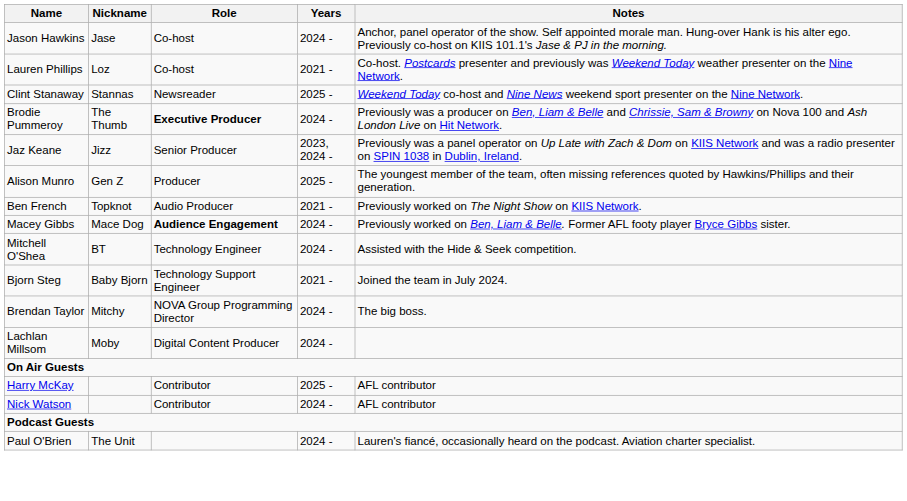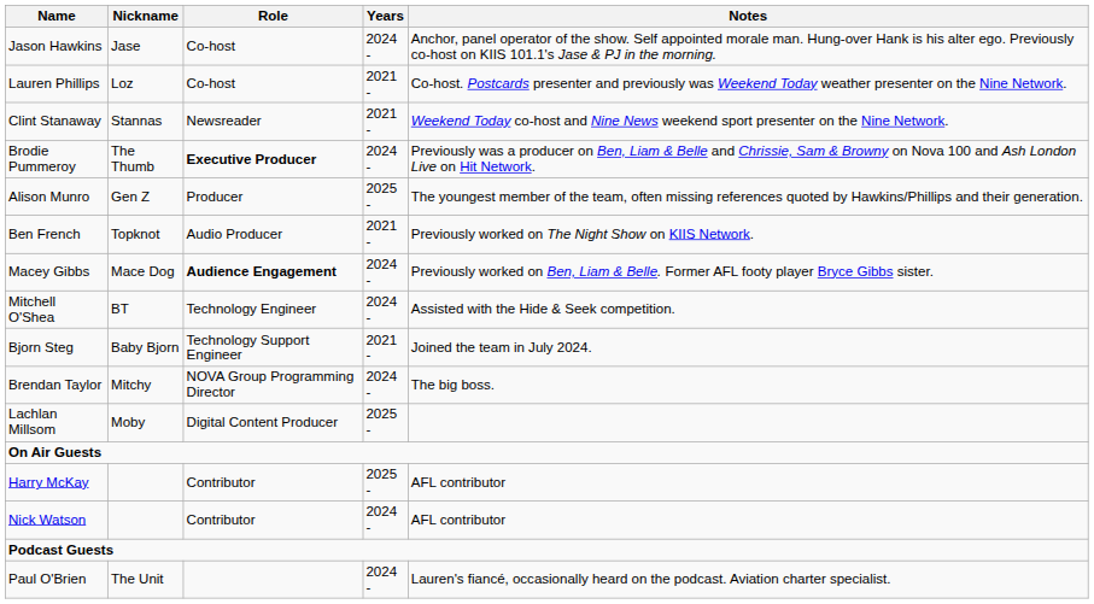Clint Stanaway | Years: 2025 - -> 2021 -
- row: Jaz Keane | Jizz | Senior Producer | 2023, 2024 - | Previously was a panel operator on Up Late with Zach & Dom on KIIS Network and was a radio presenter on SPIN 1038 in Dublin, Ireland.
Lachlan Millsom | Years: 2024 - -> 2025 -
